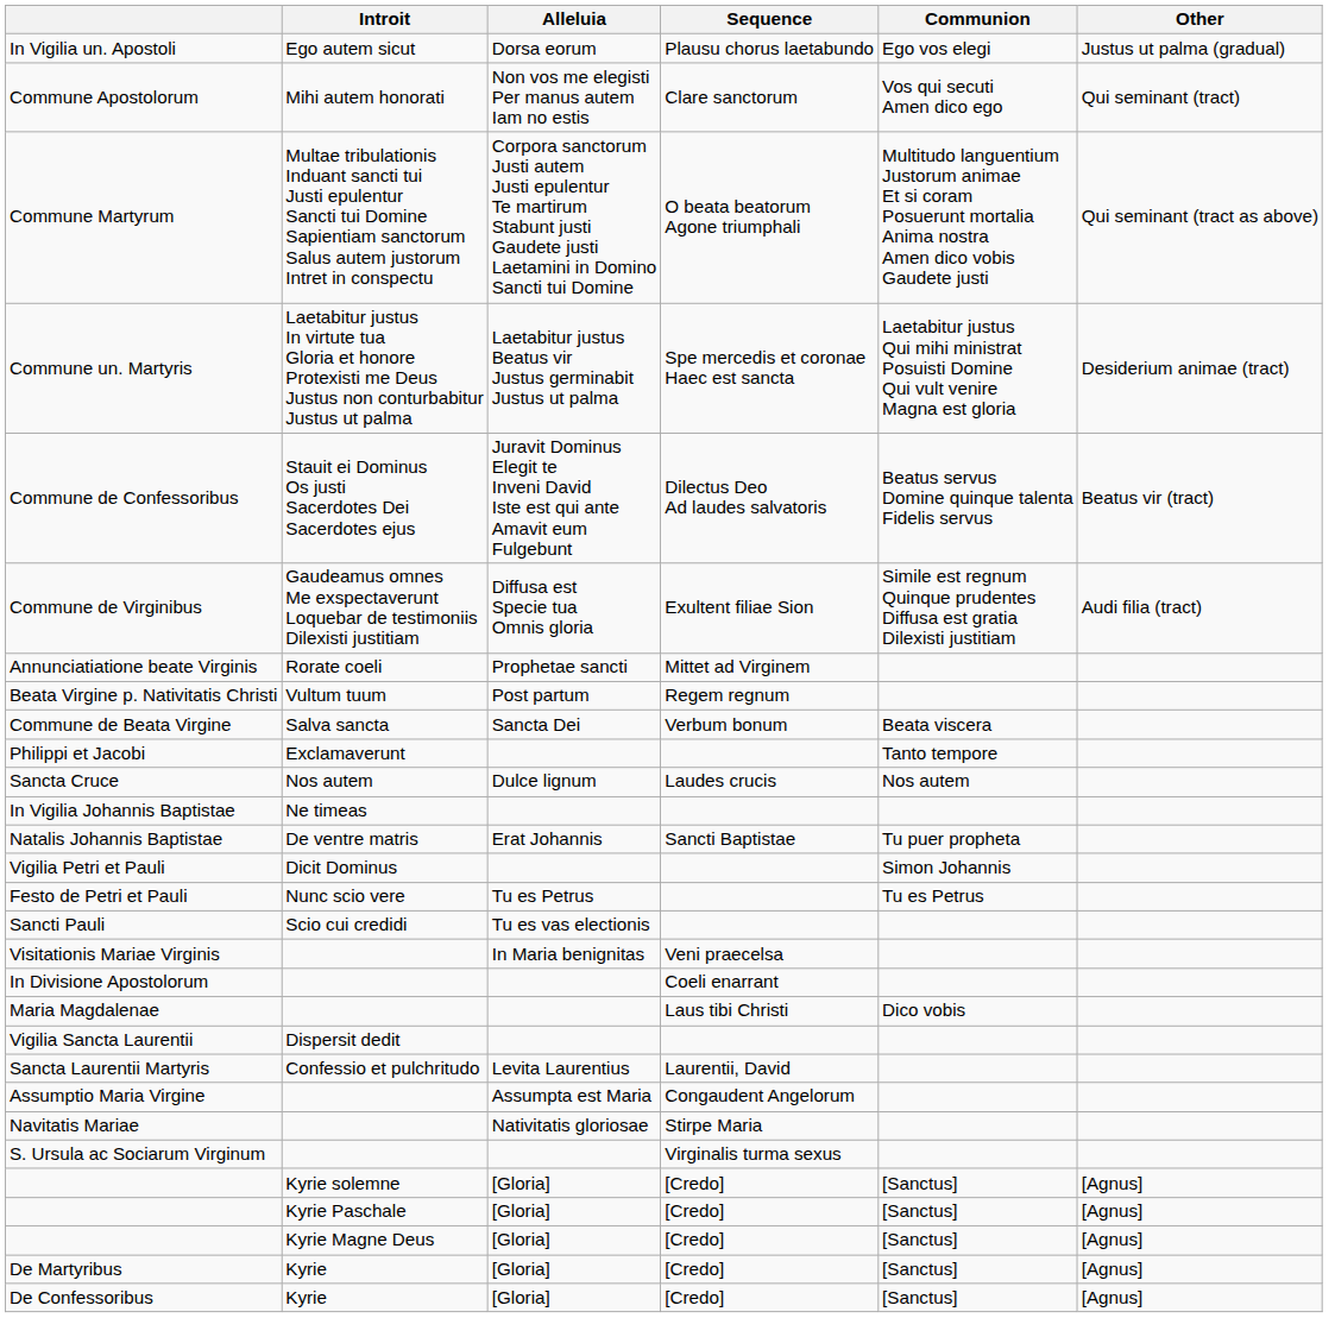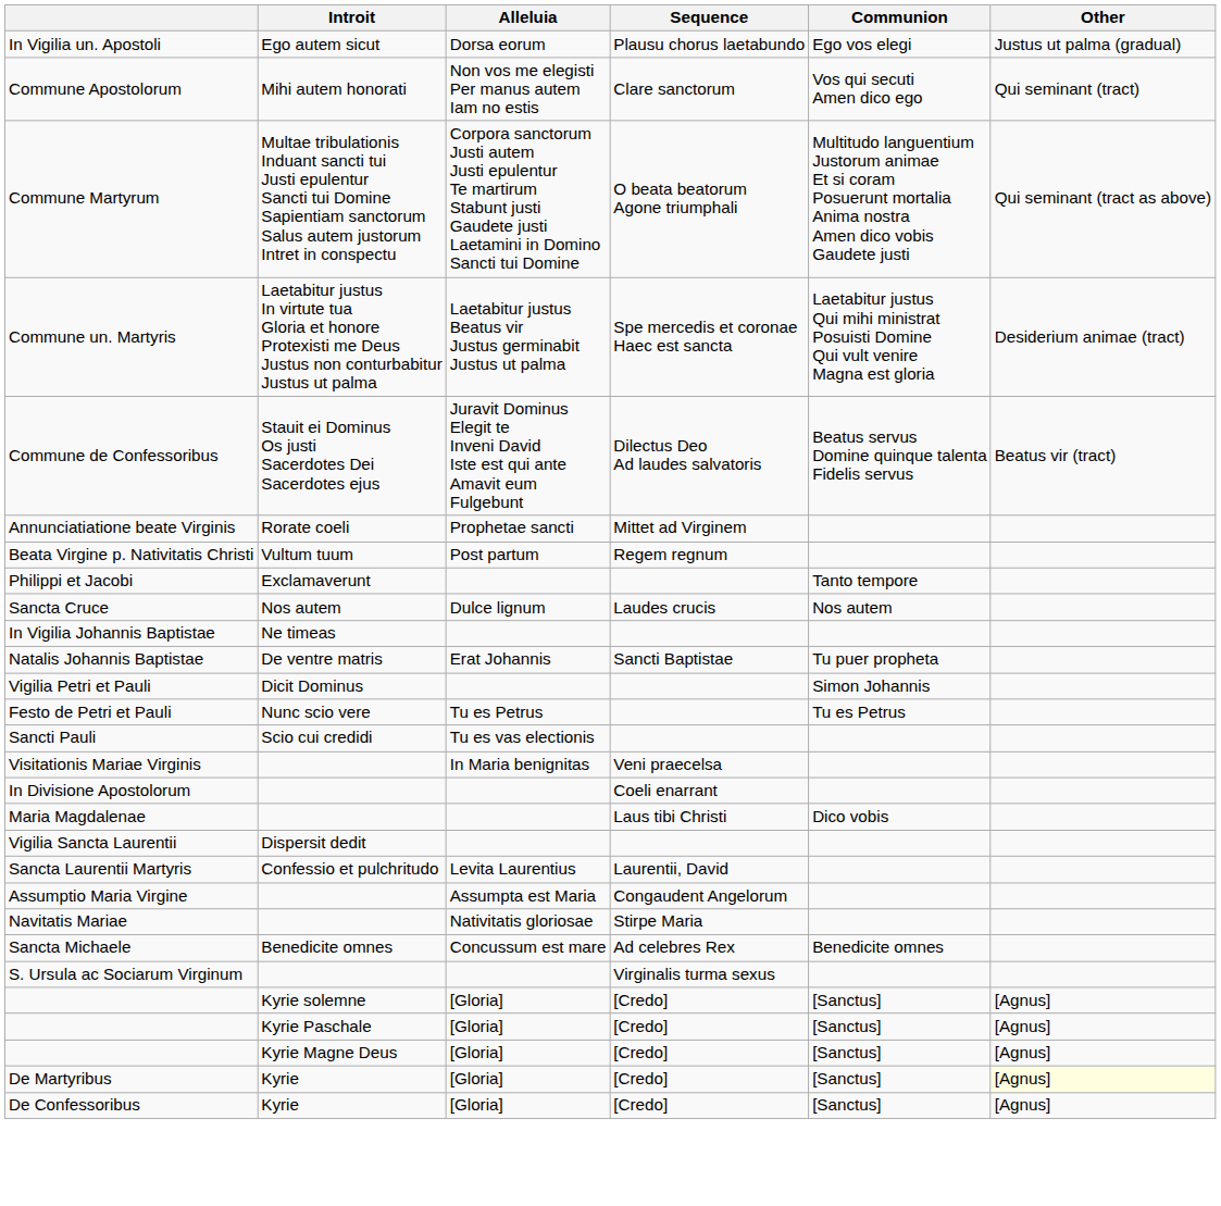- row: Commune de Virginibus | Gaudeamus omnes Me exspectaverunt Loquebar de testimoniis Dilexisti justitiam | Diffusa est Specie tua Omnis gloria | Exultent filiae Sion | Simile est regnum Quinque prudentes Diffusa est gratia Dilexisti justitiam | Audi filia (tract)
- row: Commune de Beata Virgine | Salva sancta | Sancta Dei | Verbum bonum | Beata viscera
+ row: Sancta Michaele | Benedicite omnes | Concussum est mare | Ad celebres Rex | Benedicite omnes
De Martyribus | Other: no background -> lightyellow background
